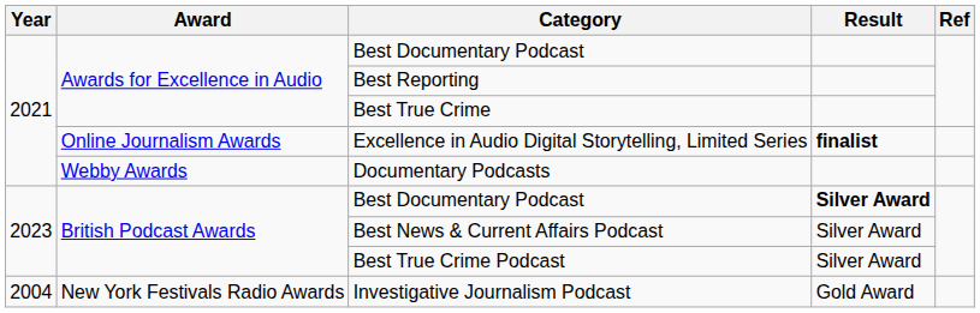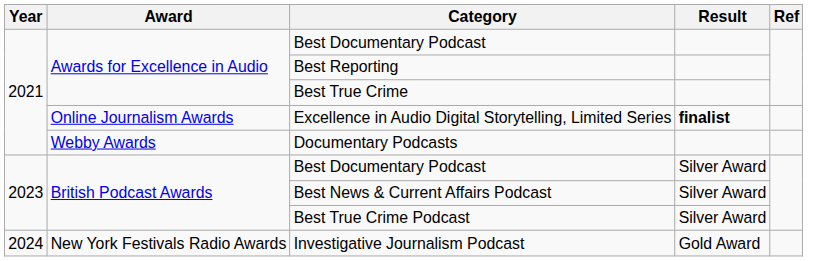British Podcast Awards / Best Documentary Podcast | Result: bold -> normal
Investigative Journalism Podcast | Year: 2004 -> 2024
